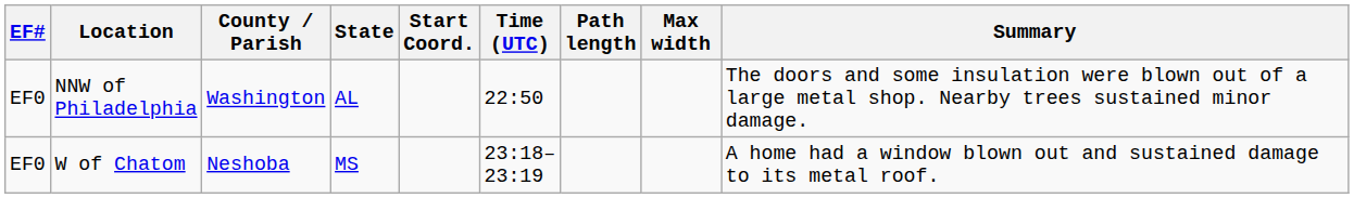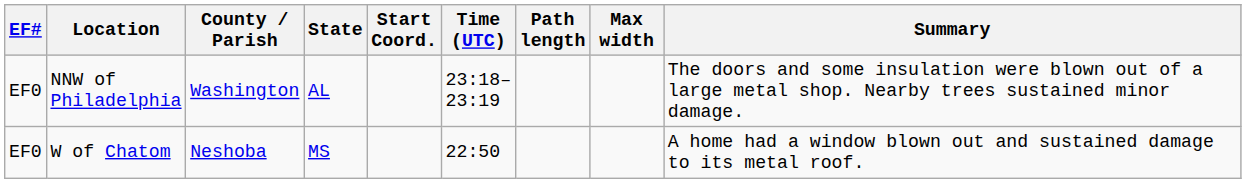NNW of Philadelphia | Time (UTC): 22:50 -> 23:18–23:19
W of Chatom | Time (UTC): 23:18–23:19 -> 22:50
